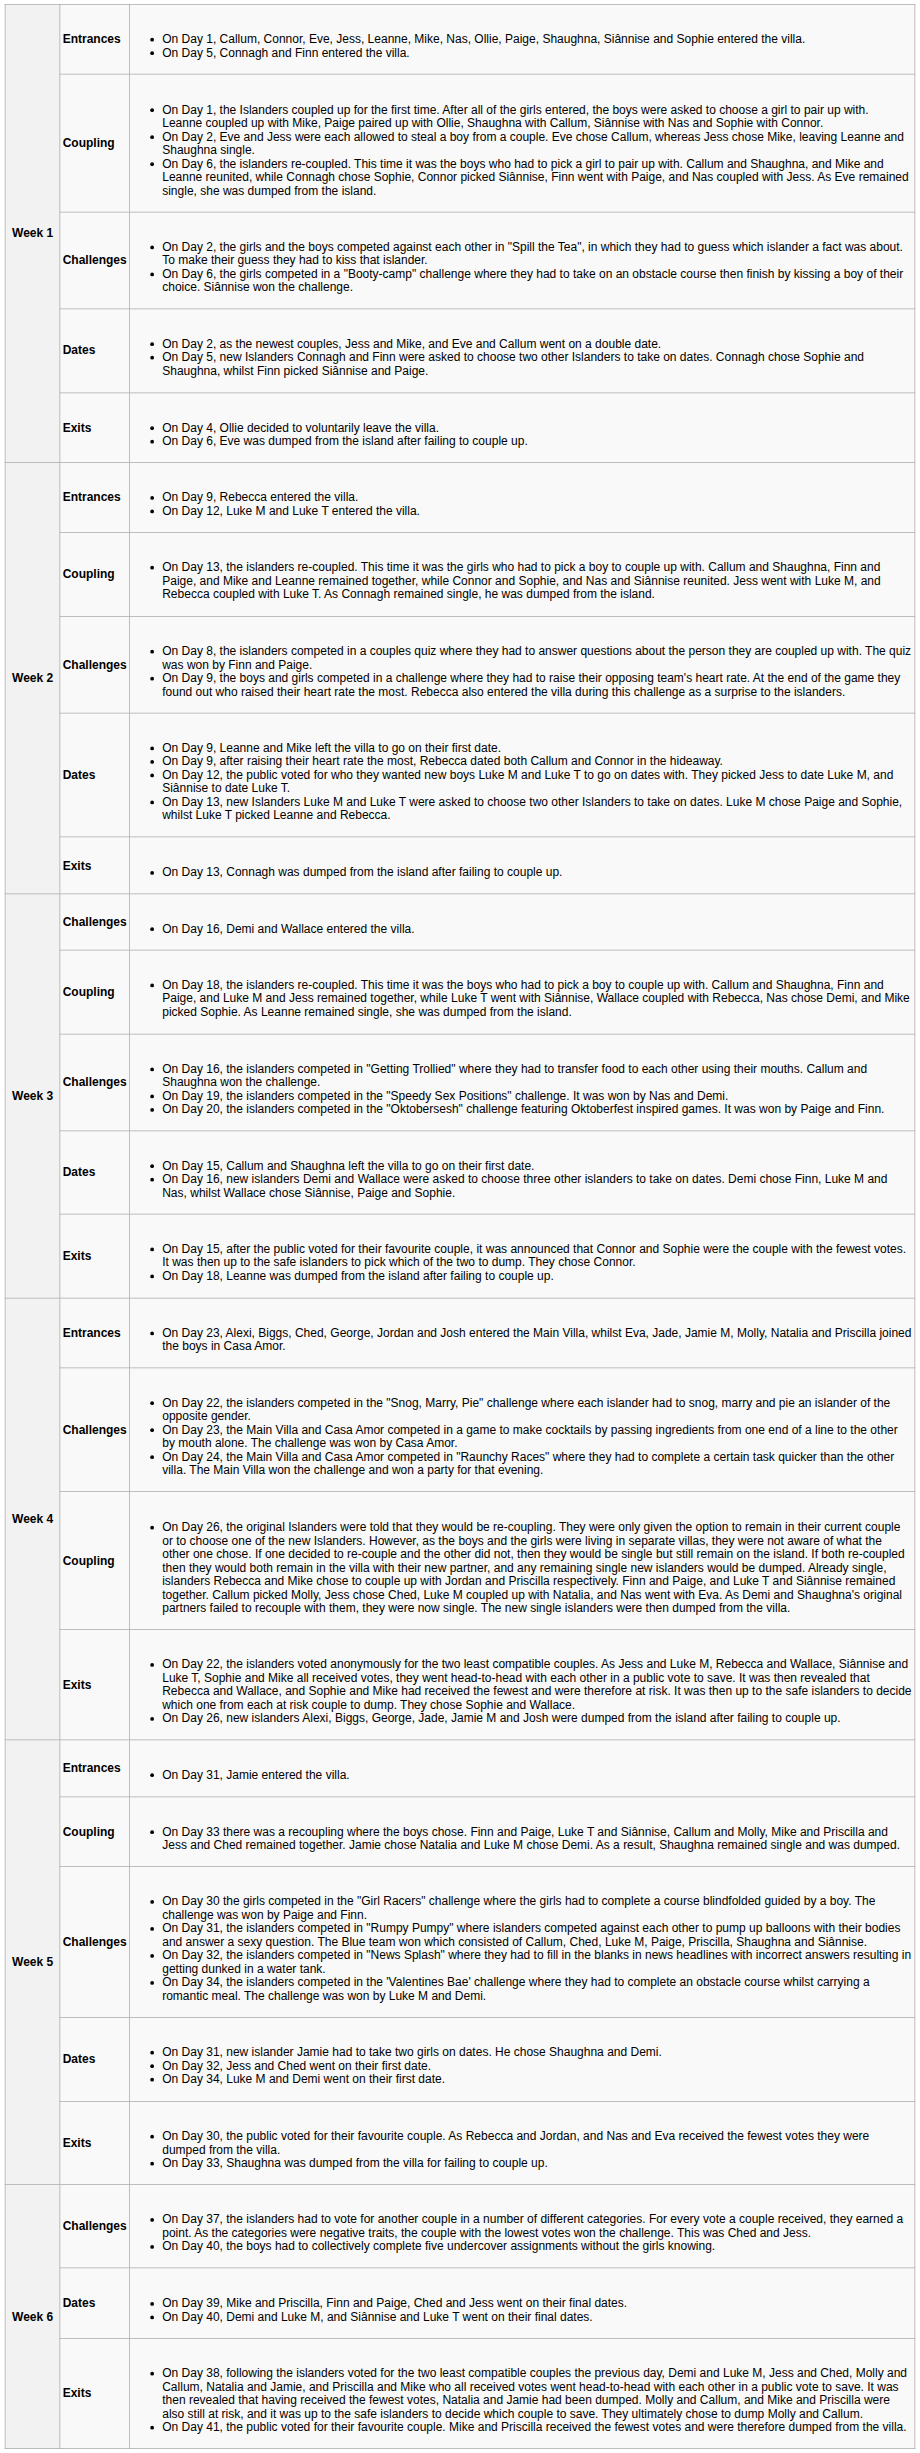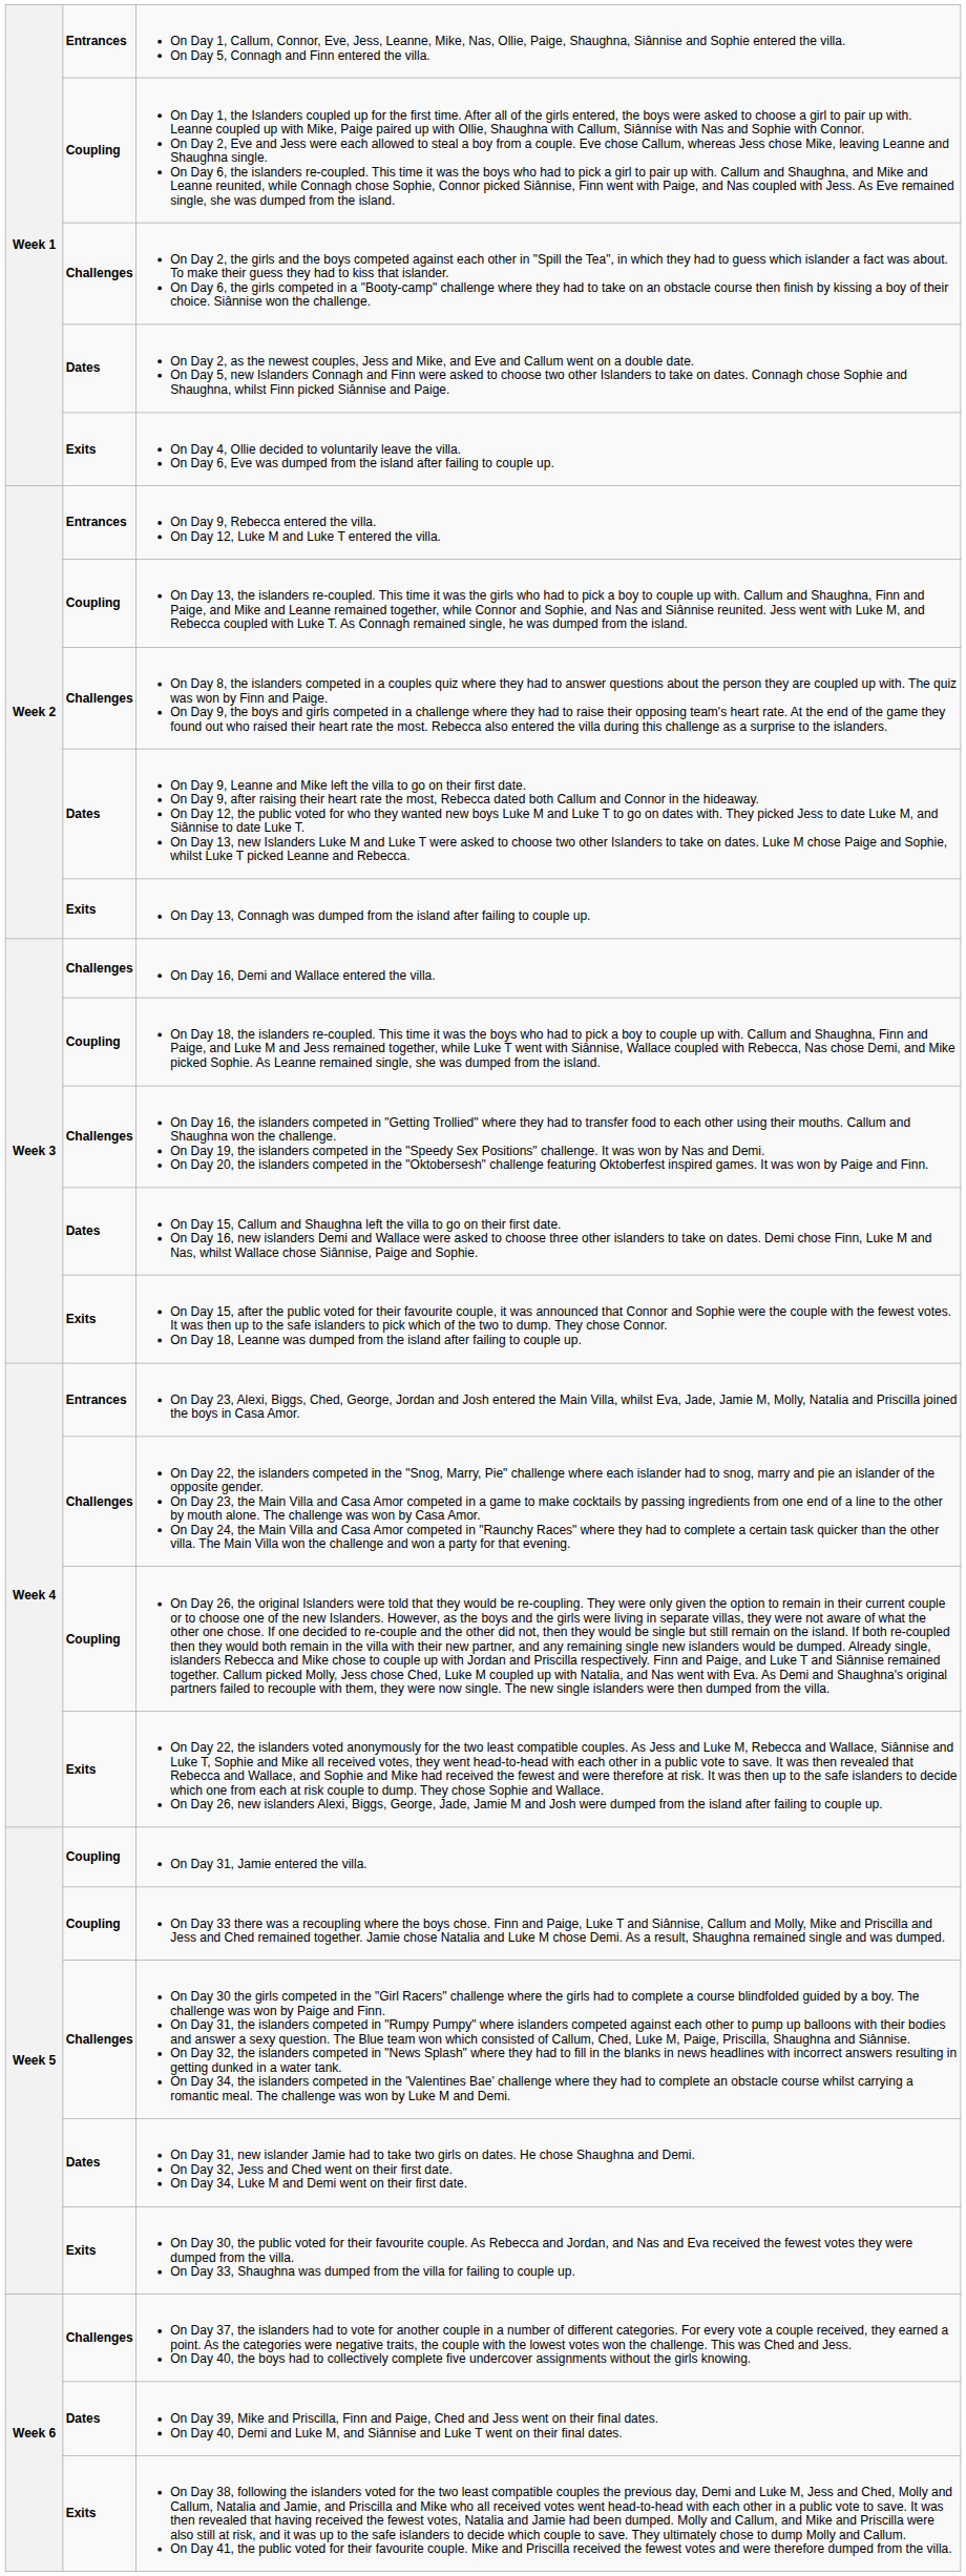On Day 31, Jamie entered the villa. | column 2: Entrances -> Coupling
